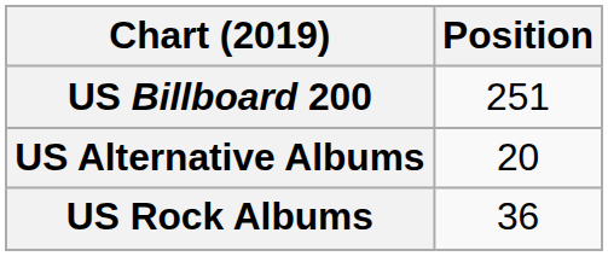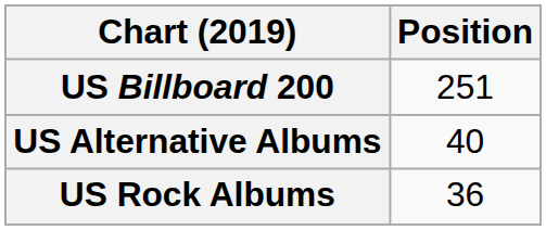US Alternative Albums | Position: 20 -> 40
